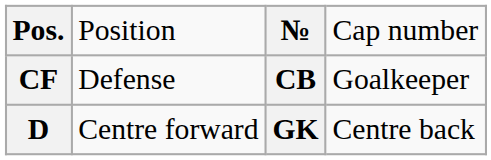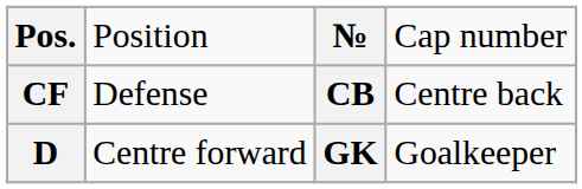CF | column 4: Goalkeeper -> Centre back
D | column 4: Centre back -> Goalkeeper
